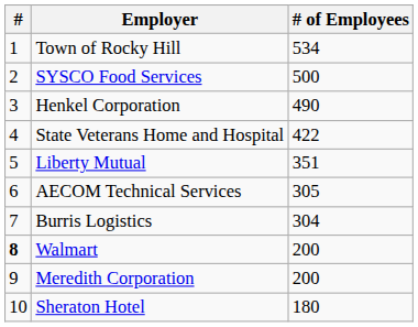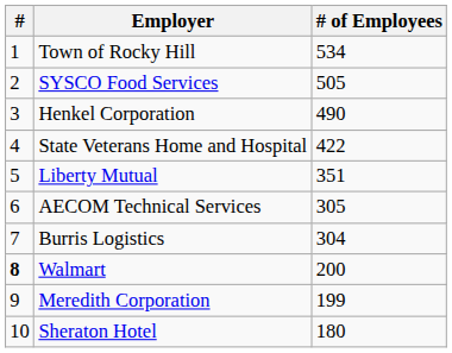SYSCO Food Services | # of Employees: 500 -> 505
Meredith Corporation | # of Employees: 200 -> 199
